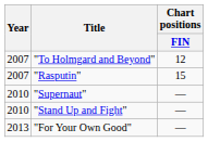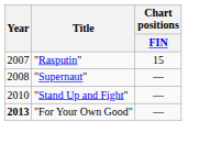- row: 2007 | "To Holmgard and Beyond" | 12
"Supernaut" | Year: 2010 -> 2008
"For Your Own Good" | Year: normal -> bold
